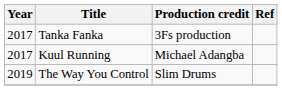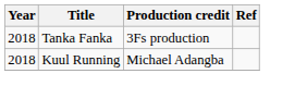Tanka Fanka | Year: 2017 -> 2018
Kuul Running | Year: 2017 -> 2018
- row: 2019 | The Way You Control | Slim Drums
